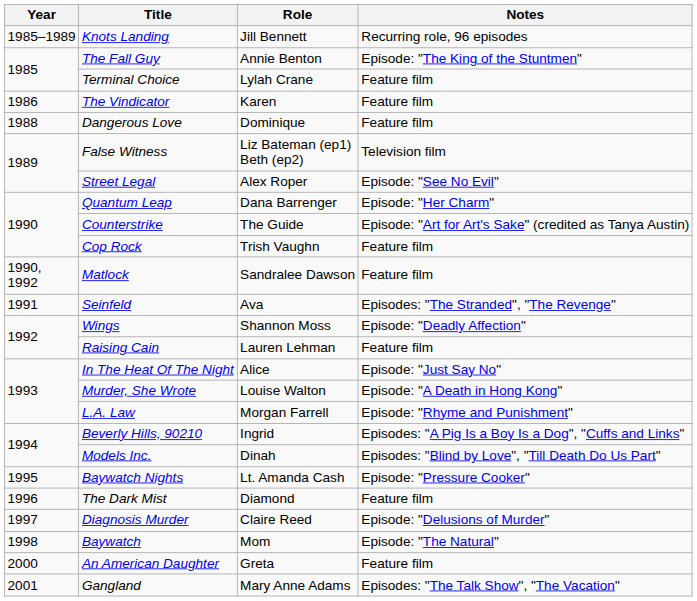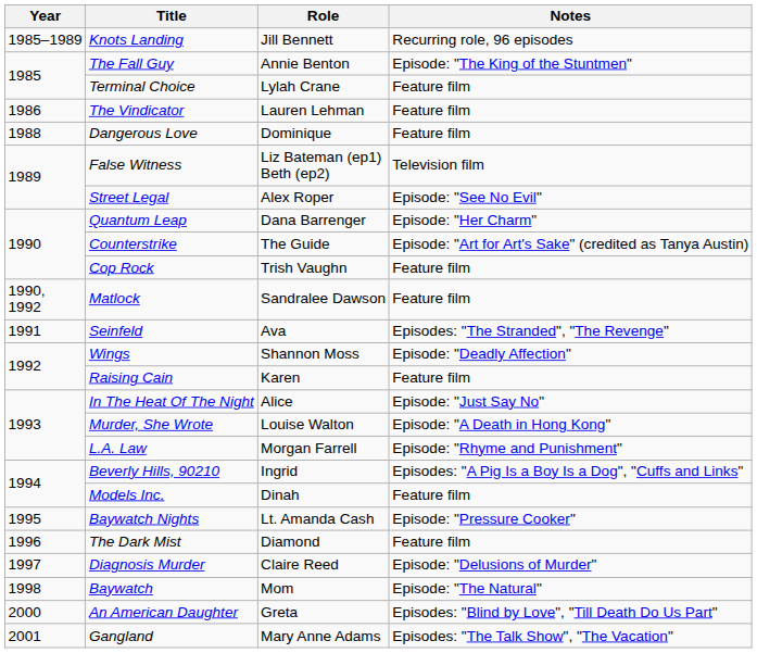The Vindicator | Role: Karen -> Lauren Lehman
Raising Cain | Role: Lauren Lehman -> Karen
Models Inc. | Notes: Episodes: "Blind by Love", "Till Death Do Us Part" -> Feature film
An American Daughter | Notes: Feature film -> Episodes: "Blind by Love", "Till Death Do Us Part"
